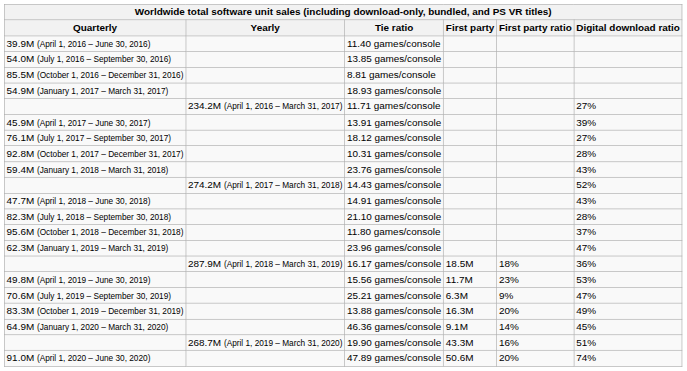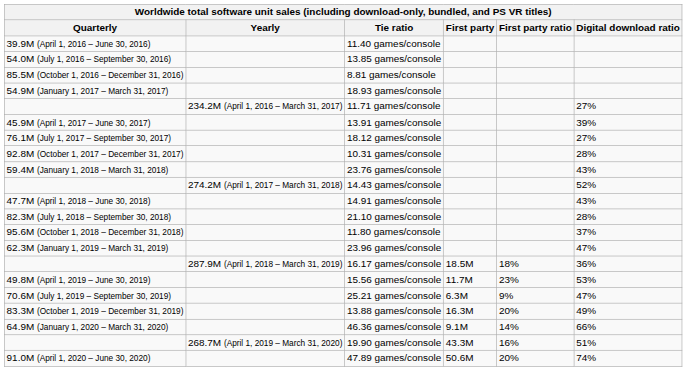46.36 games/console | Digital download ratio: 45% -> 66%
